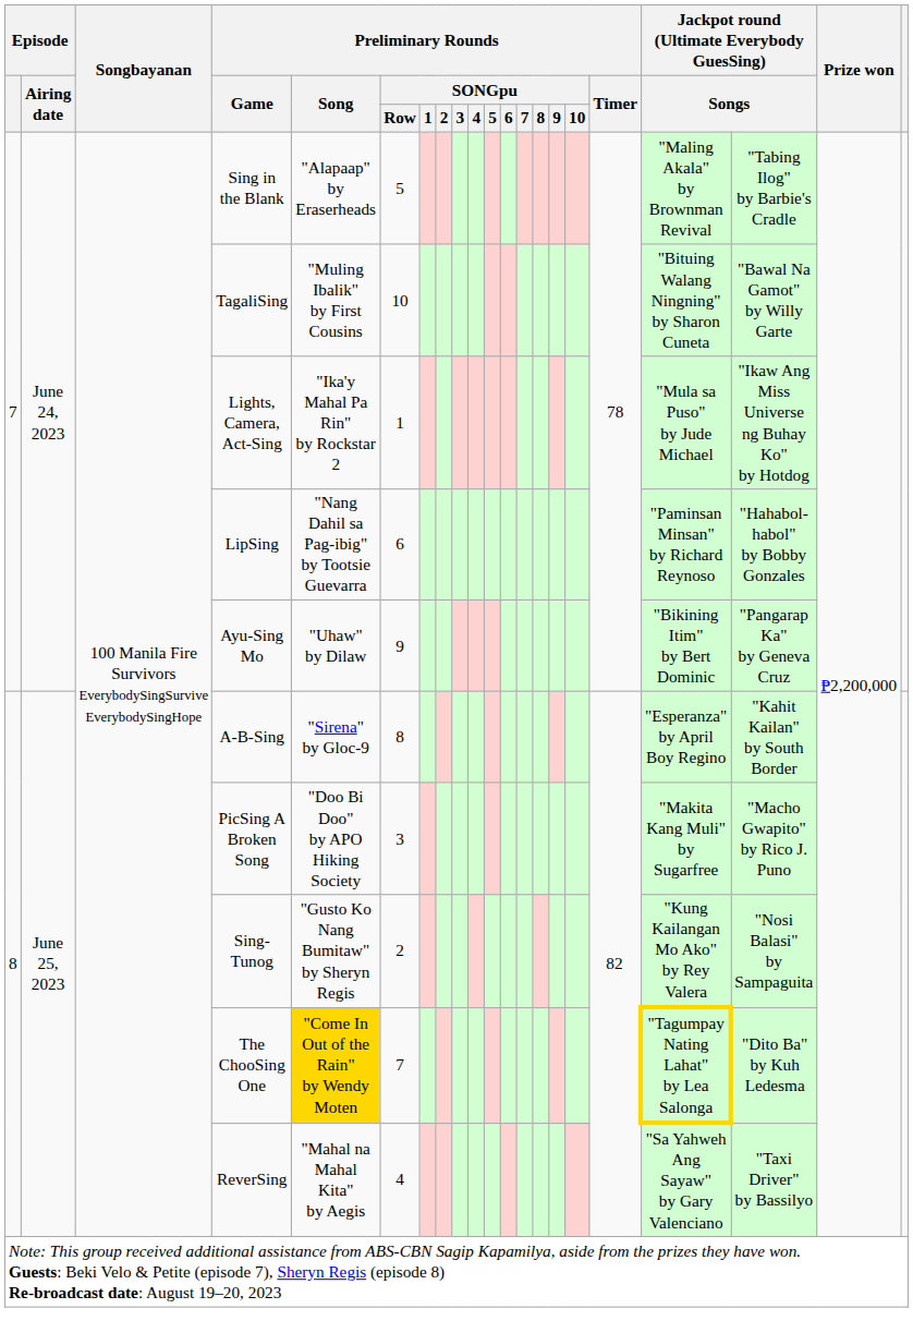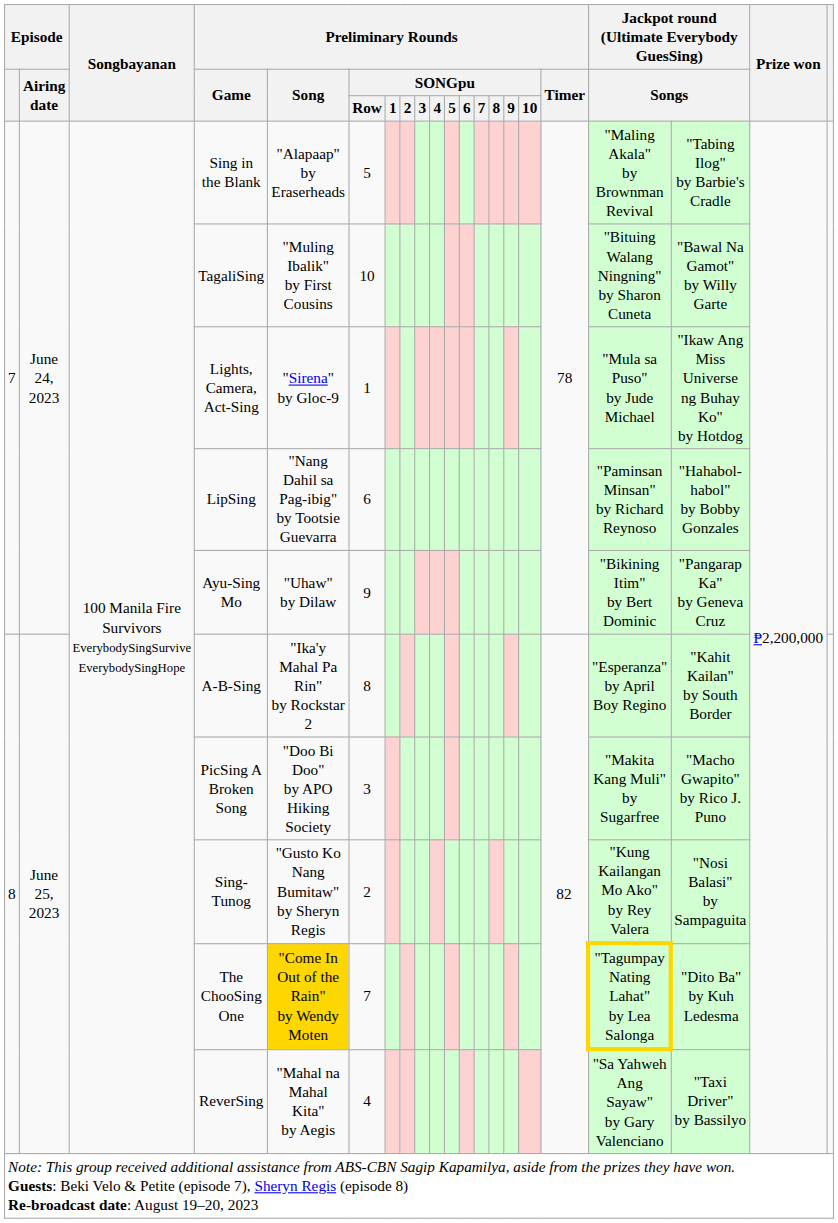Lights, Camera, Act-Sing | Preliminary Rounds / Song: "Ika'y Mahal Pa Rin" by Rockstar 2 -> "Sirena" by Gloc-9
A-B-Sing | Preliminary Rounds / Song: "Sirena" by Gloc-9 -> "Ika'y Mahal Pa Rin" by Rockstar 2
